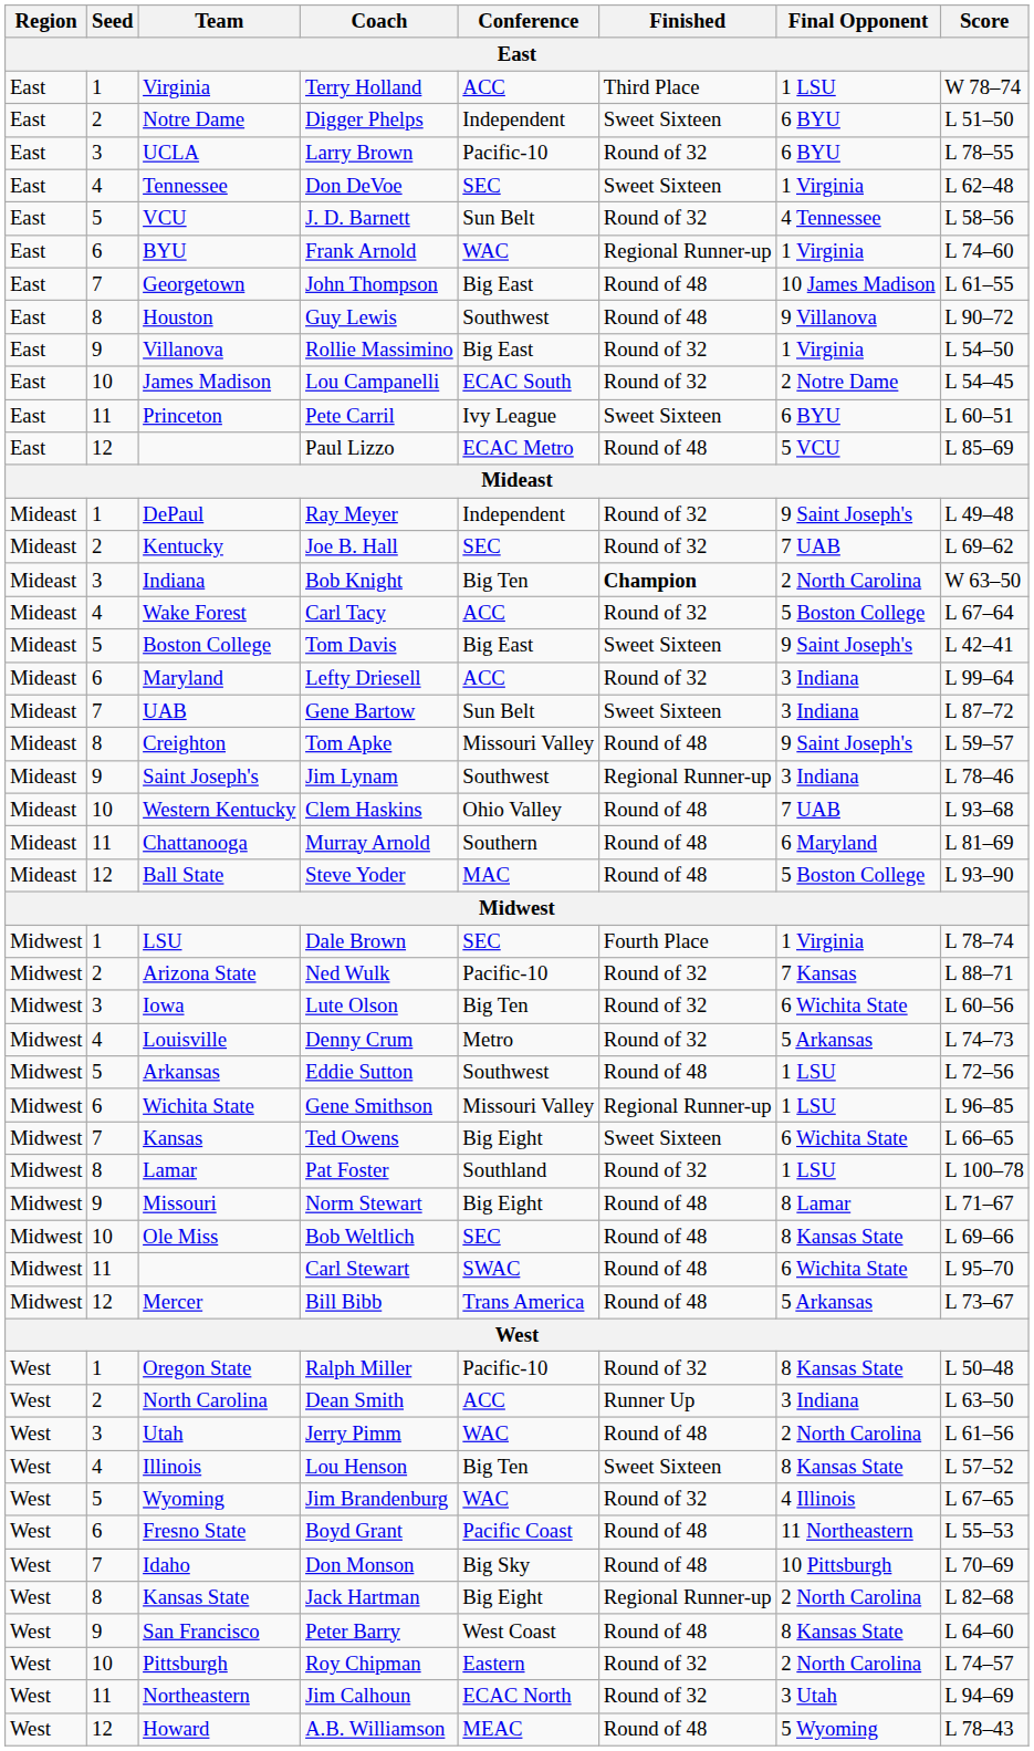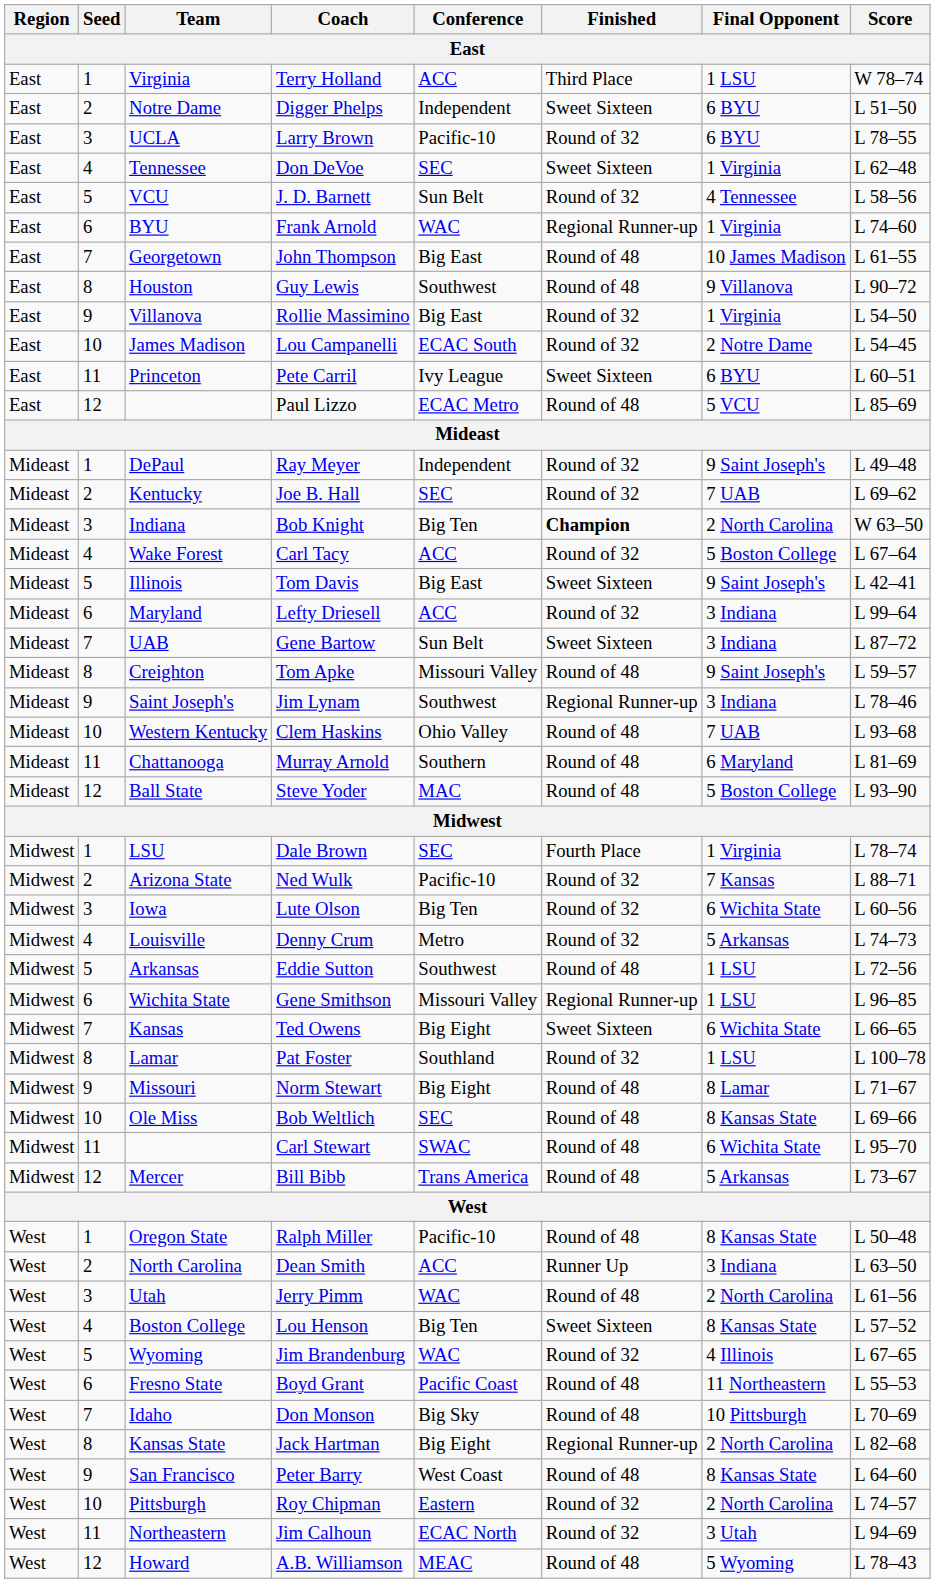Tom Davis | Team: Boston College -> Illinois
Ralph Miller | Finished: Round of 32 -> Round of 48
Lou Henson | Team: Illinois -> Boston College
